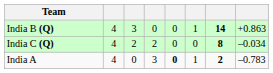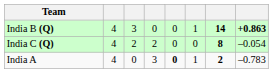India B (Q) | column 8: normal -> bold
India C (Q) | column 8: –0.034 -> –0.054
